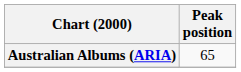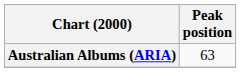Australian Albums (ARIA) | Peak position: 65 -> 63
